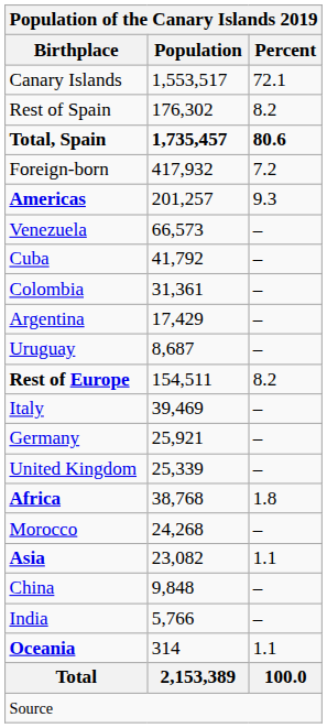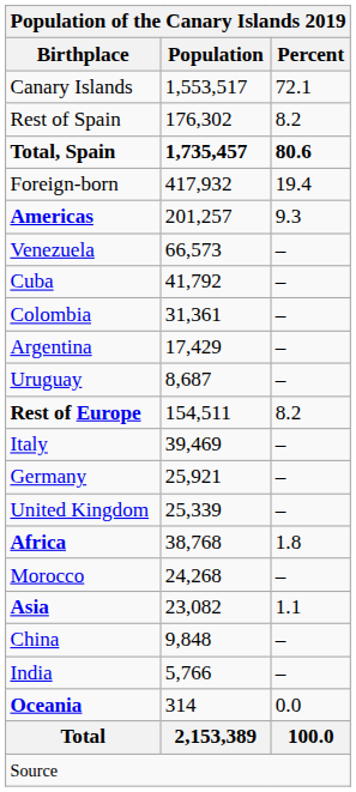Foreign-born | Percent: 7.2 -> 19.4
Oceania | Percent: 1.1 -> 0.0
